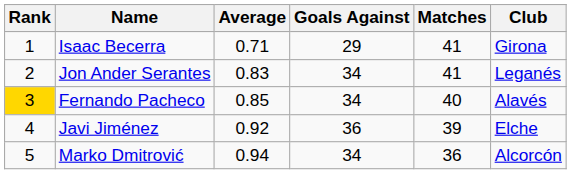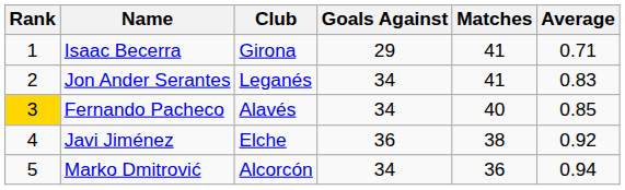columns swapped: Club <-> Average
Javi Jiménez | Matches: 39 -> 38
